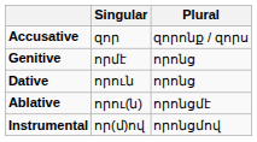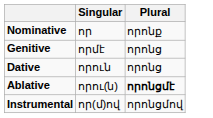+ row: Nominative | որ | որոնք
- row: Accusative | զոր | զորոնք / զորս
Ablative | Plural: normal -> bold
